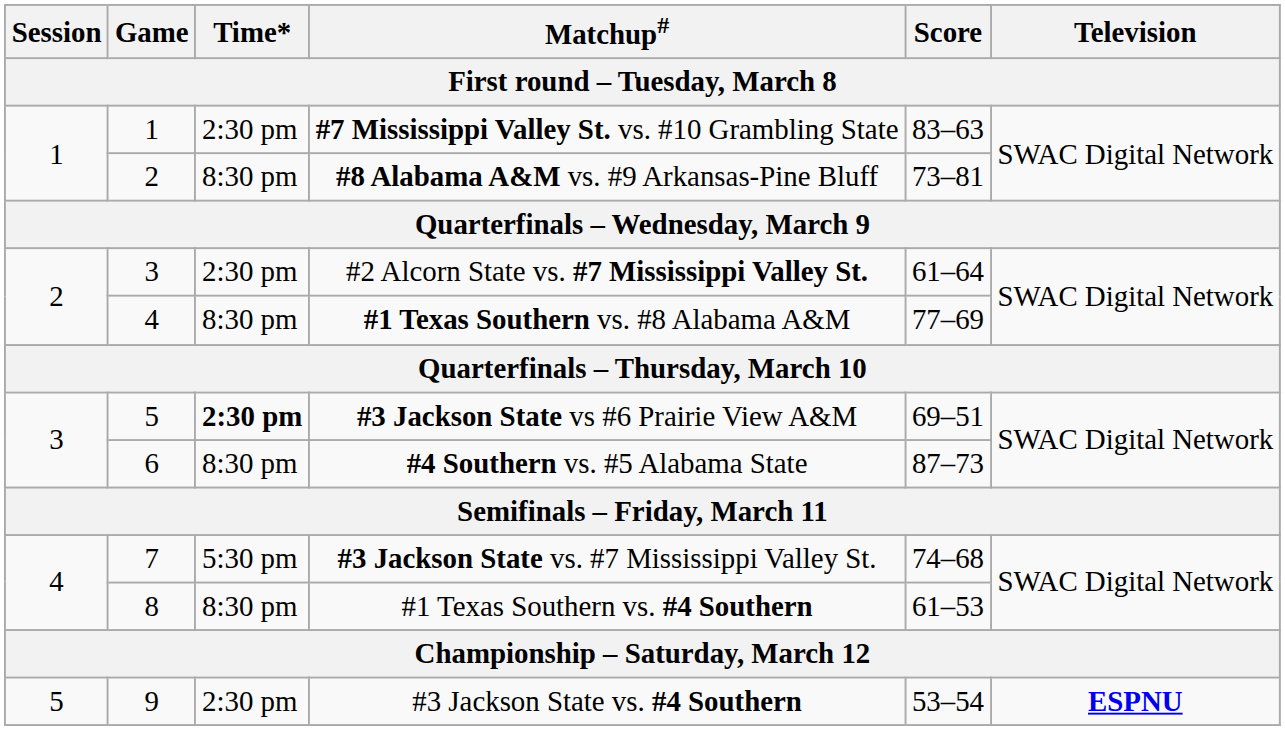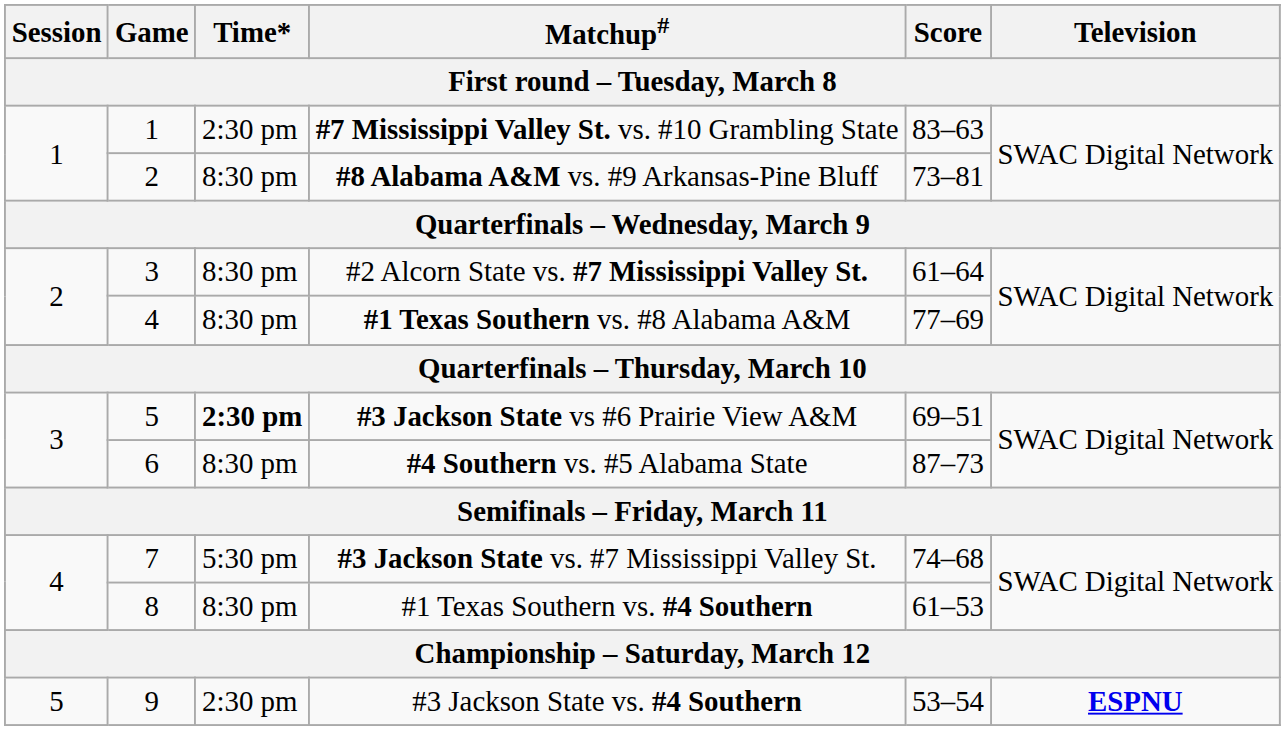#2 Alcorn State vs. #7 Mississippi Valley St. | Time*: 2:30 pm -> 8:30 pm
